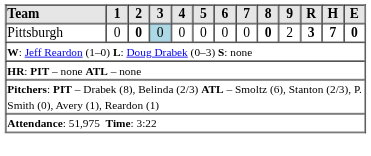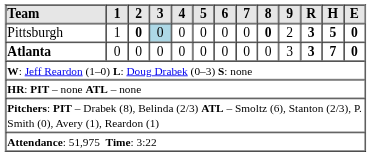Pittsburgh | 1: 0 -> 1
Pittsburgh | H: 7 -> 5
+ row: Atlanta | 0 | 0 | 0 | 0 | 0 | 0 | 0 | 0 | 3 | 3 | 7 | 0
